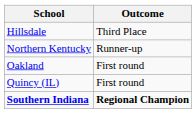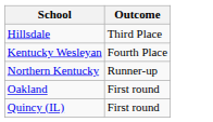+ row: Kentucky Wesleyan | Fourth Place
- row: Southern Indiana | Regional Champion
